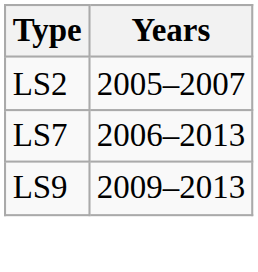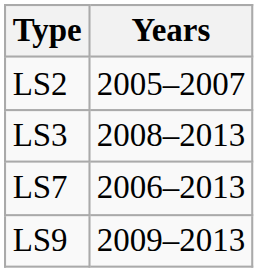+ row: LS3 | 2008–2013
